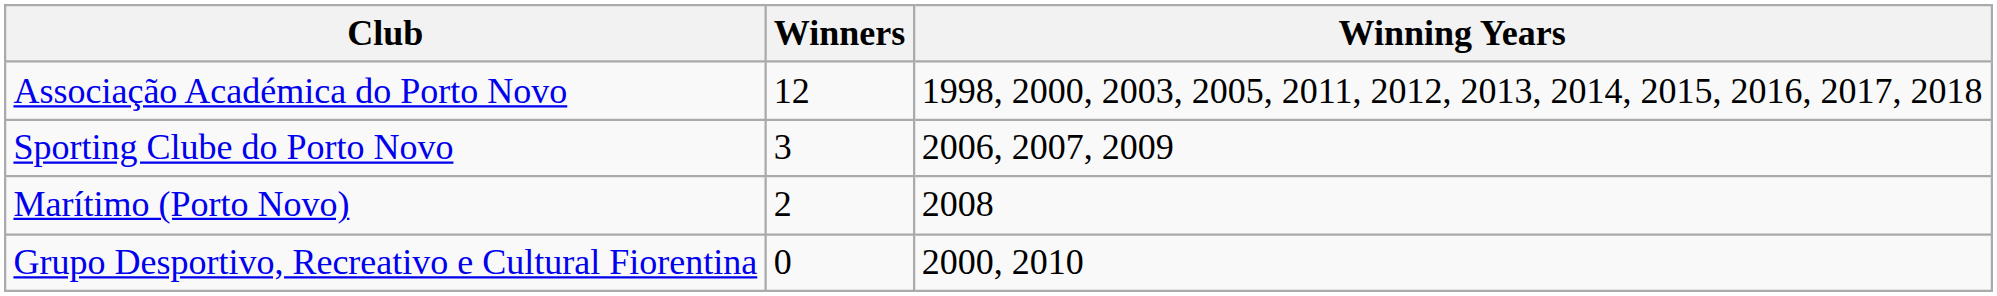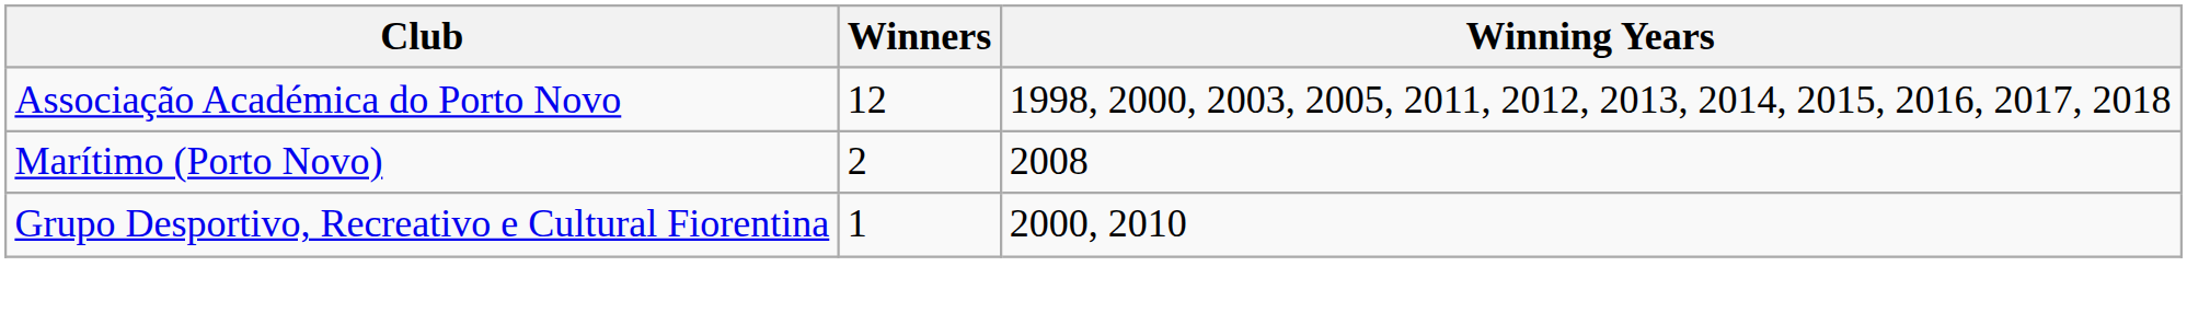- row: Sporting Clube do Porto Novo | 3 | 2006, 2007, 2009
Grupo Desportivo, Recreativo e Cultural Fiorentina | Winners: 0 -> 1
